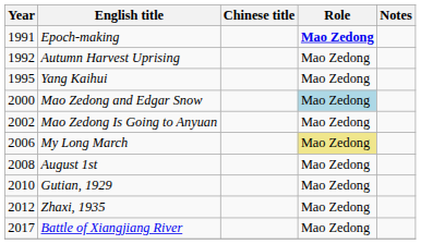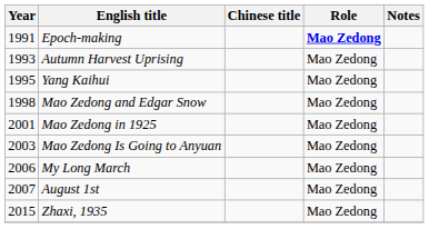Autumn Harvest Uprising | Year: 1992 -> 1993
Mao Zedong and Edgar Snow | Year: 2000 -> 1998
Mao Zedong and Edgar Snow | Role: lightblue background -> no background
+ row: 2001 | Mao Zedong in 1925 | Mao Zedong
Mao Zedong Is Going to Anyuan | Year: 2002 -> 2003
My Long March | Role: khaki background -> no background
August 1st | Year: 2008 -> 2007
- row: 2010 | Gutian, 1929 | Mao Zedong
Zhaxi, 1935 | Year: 2012 -> 2015
- row: 2017 | Battle of Xiangjiang River | Mao Zedong
